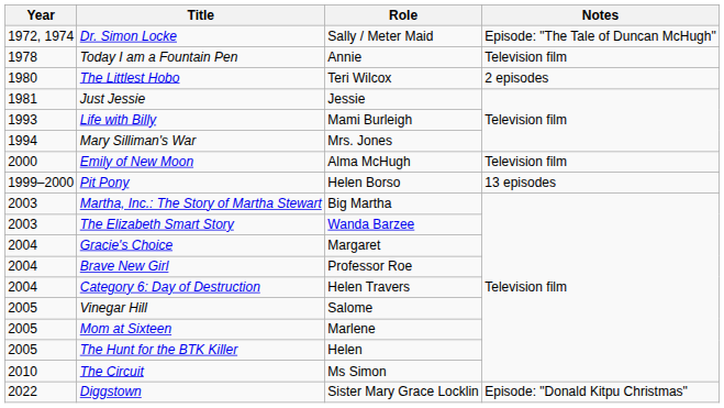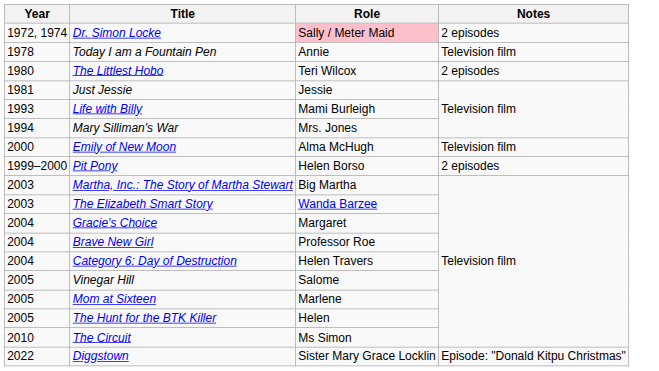Dr. Simon Locke | Role: no background -> pink background
Dr. Simon Locke | Notes: Episode: "The Tale of Duncan McHugh" -> 2 episodes
Pit Pony | Notes: 13 episodes -> 2 episodes
